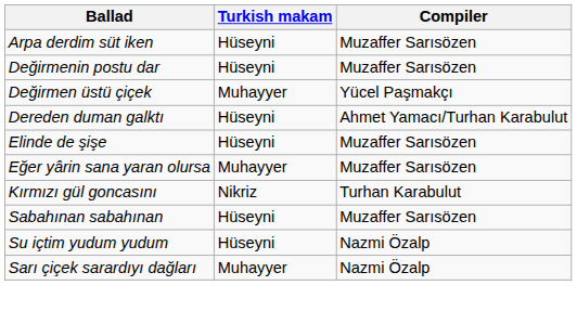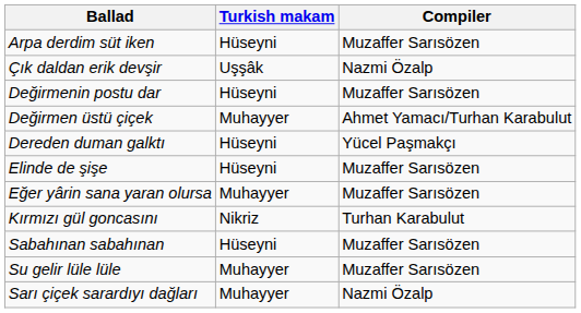+ row: Çık daldan erik devşir | Uşşâk | Nazmi Özalp
Değirmen üstü çiçek | Compiler: Yücel Paşmakçı -> Ahmet Yamacı/Turhan Karabulut
Dereden duman galktı | Compiler: Ahmet Yamacı/Turhan Karabulut -> Yücel Paşmakçı
- row: Su içtim yudum yudum | Hüseyni | Nazmi Özalp
+ row: Su gelir lüle lüle | Muhayyer | Muzaffer Sarısözen
